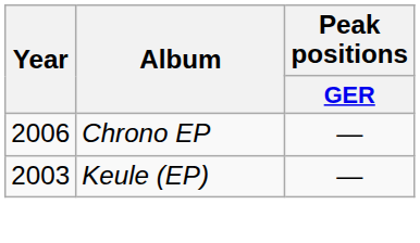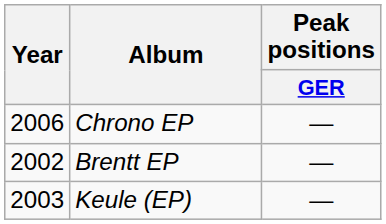+ row: 2002 | Brentt EP | —
